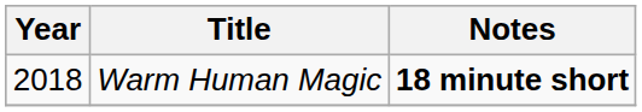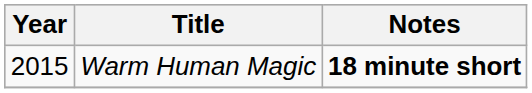Warm Human Magic | Year: 2018 -> 2015
